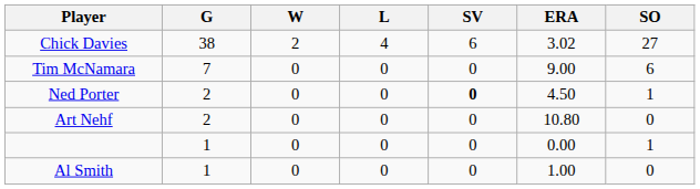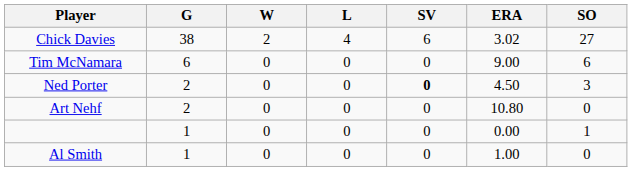Tim McNamara | G: 7 -> 6
Ned Porter | SO: 1 -> 3
